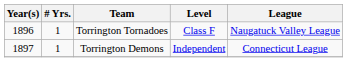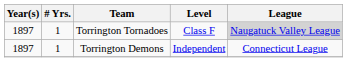Torrington Tornadoes | Year(s): 1896 -> 1897
Torrington Tornadoes | League: no background -> lightgrey background
